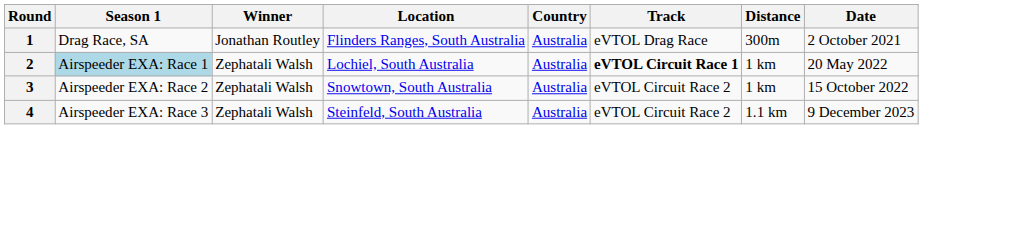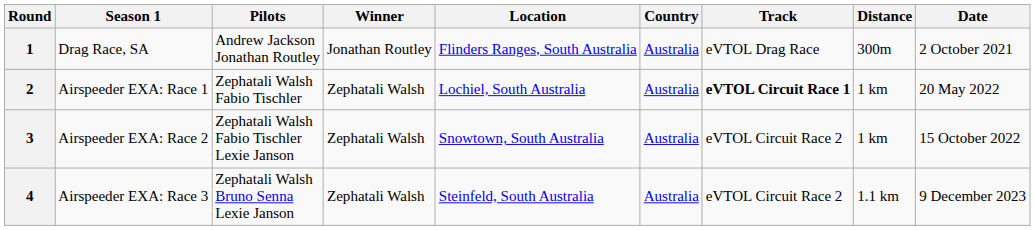+ column: Pilots | Andrew Jackson Jonathan Routley | Zephatali Walsh Fabio Tischler | Zephatali Walsh Fabio Tischler Lexie Janson | Zephatali Walsh Bruno Senna Lexie Janson
2 | Season 1: lightblue background -> no background
